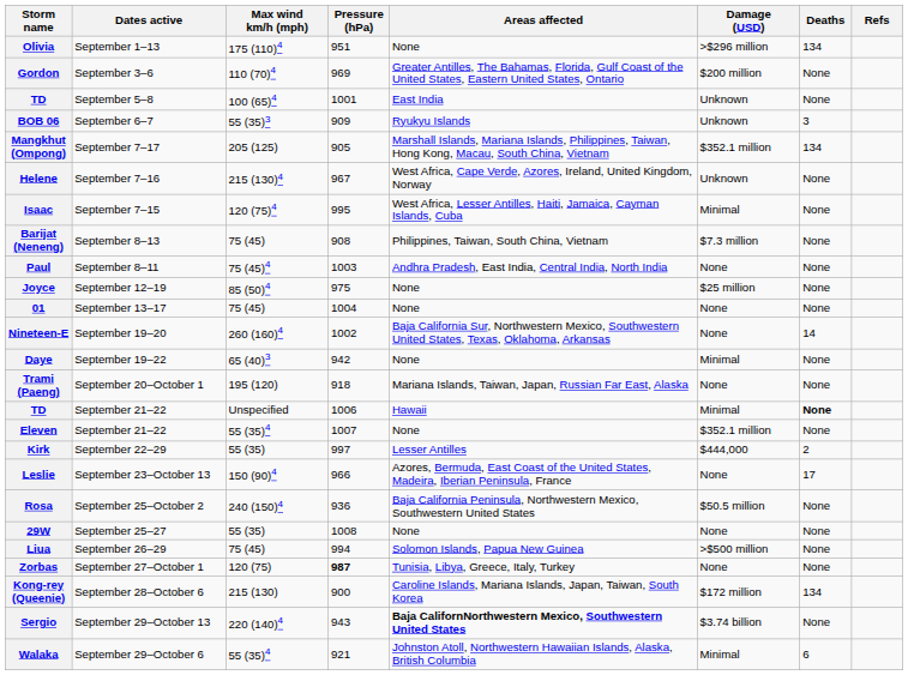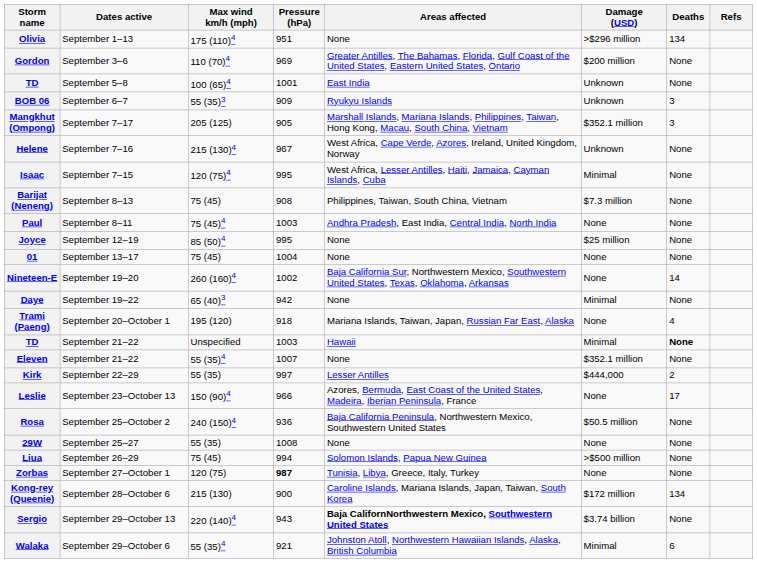Mangkhut (Ompong) | Deaths: 134 -> 3
Joyce | Pressure (hPa): 975 -> 995
Trami (Paeng) | Deaths: None -> 4
TD / September 21–22 | Pressure (hPa): 1006 -> 1003
